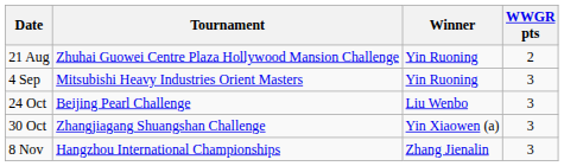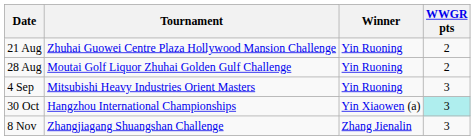+ row: 28 Aug | Moutai Golf Liquor Zhuhai Golden Gulf Challenge | Yin Ruoning | 2
- row: 24 Oct | Beijing Pearl Challenge | Liu Wenbo | 3
30 Oct | Tournament: Zhangjiagang Shuangshan Challenge -> Hangzhou International Championships
30 Oct | WWGR pts: no background -> paleturquoise background
8 Nov | Tournament: Hangzhou International Championships -> Zhangjiagang Shuangshan Challenge
